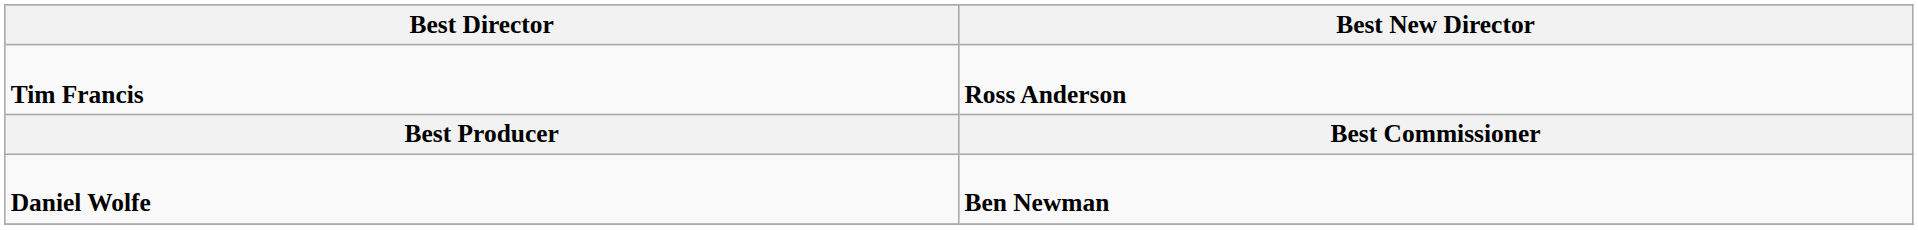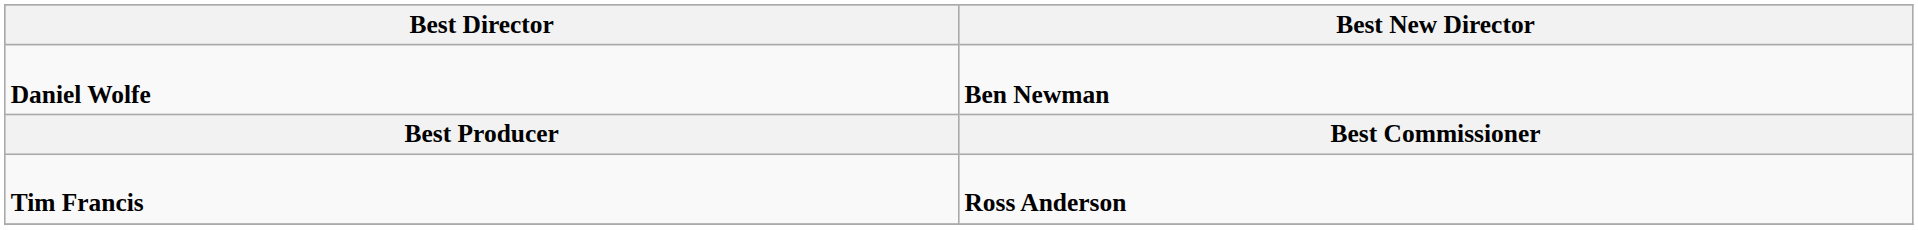rows swapped: Daniel Wolfe <-> Tim Francis
